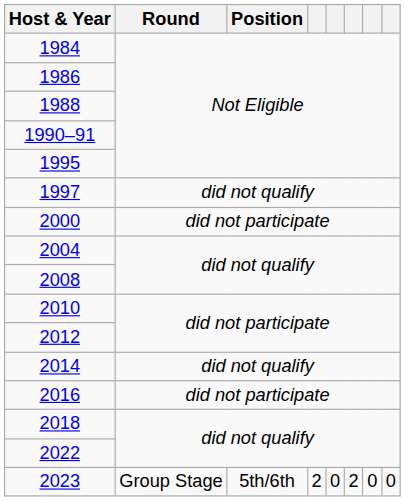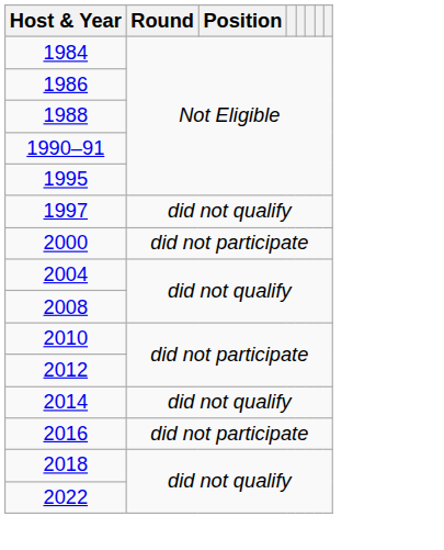- row: 2023 | Group Stage | 5th/6th | 2 | 0 | 2 | 0 | 0
